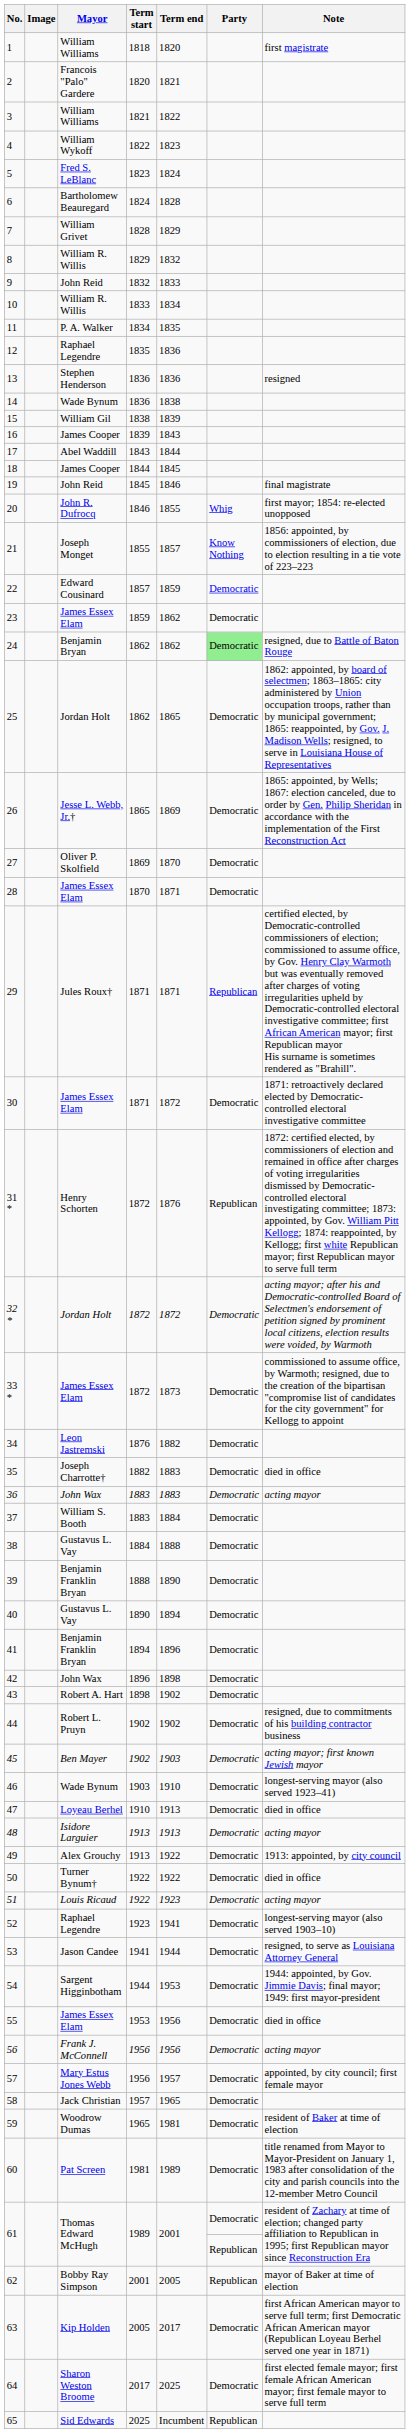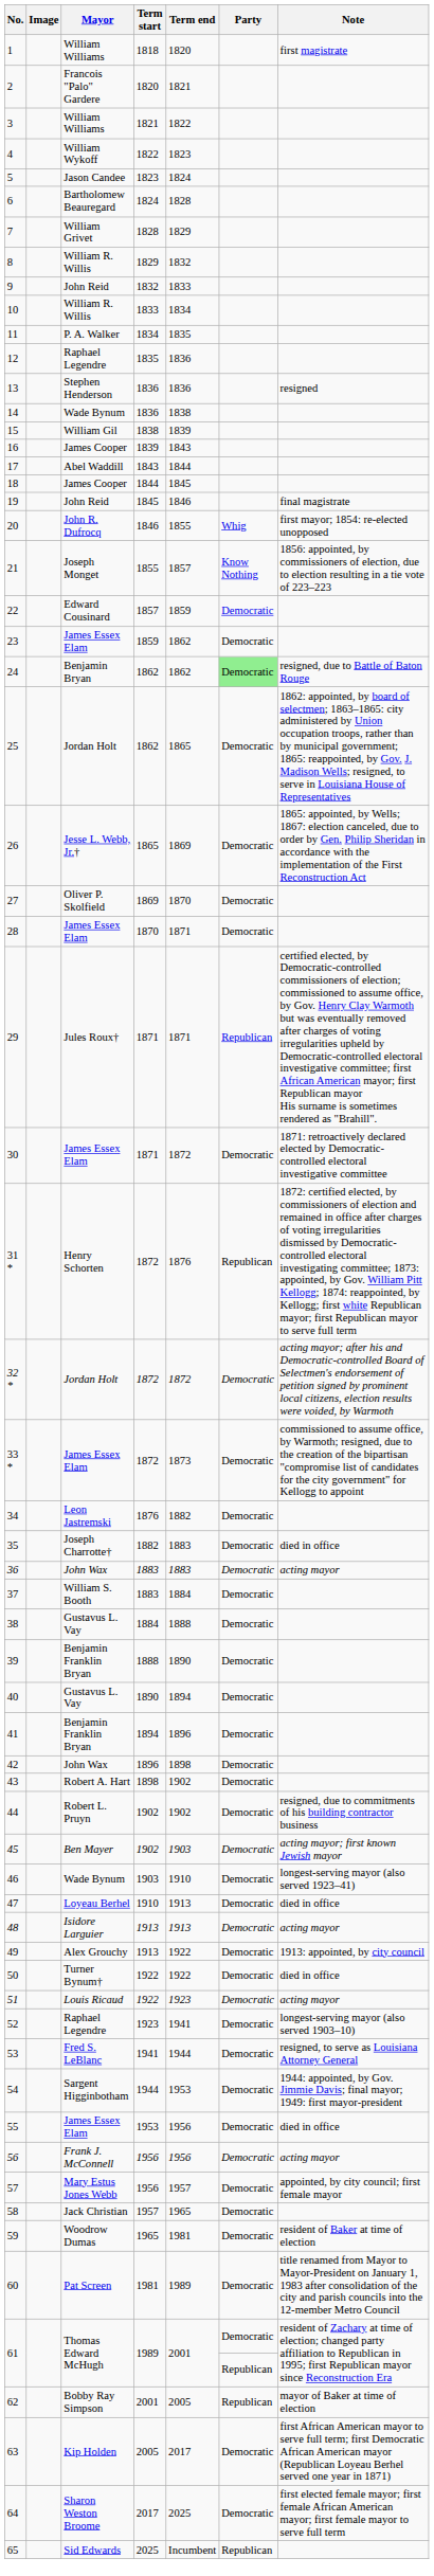5 | Mayor: Fred S. LeBlanc -> Jason Candee
53 | Mayor: Jason Candee -> Fred S. LeBlanc
